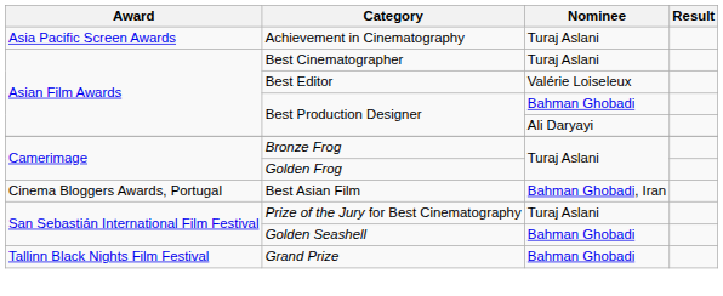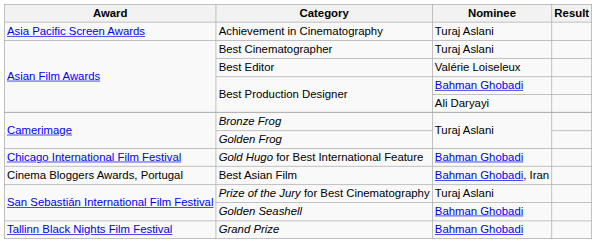+ row: Chicago International Film Festival | Gold Hugo for Best International Feature | Bahman Ghobadi
